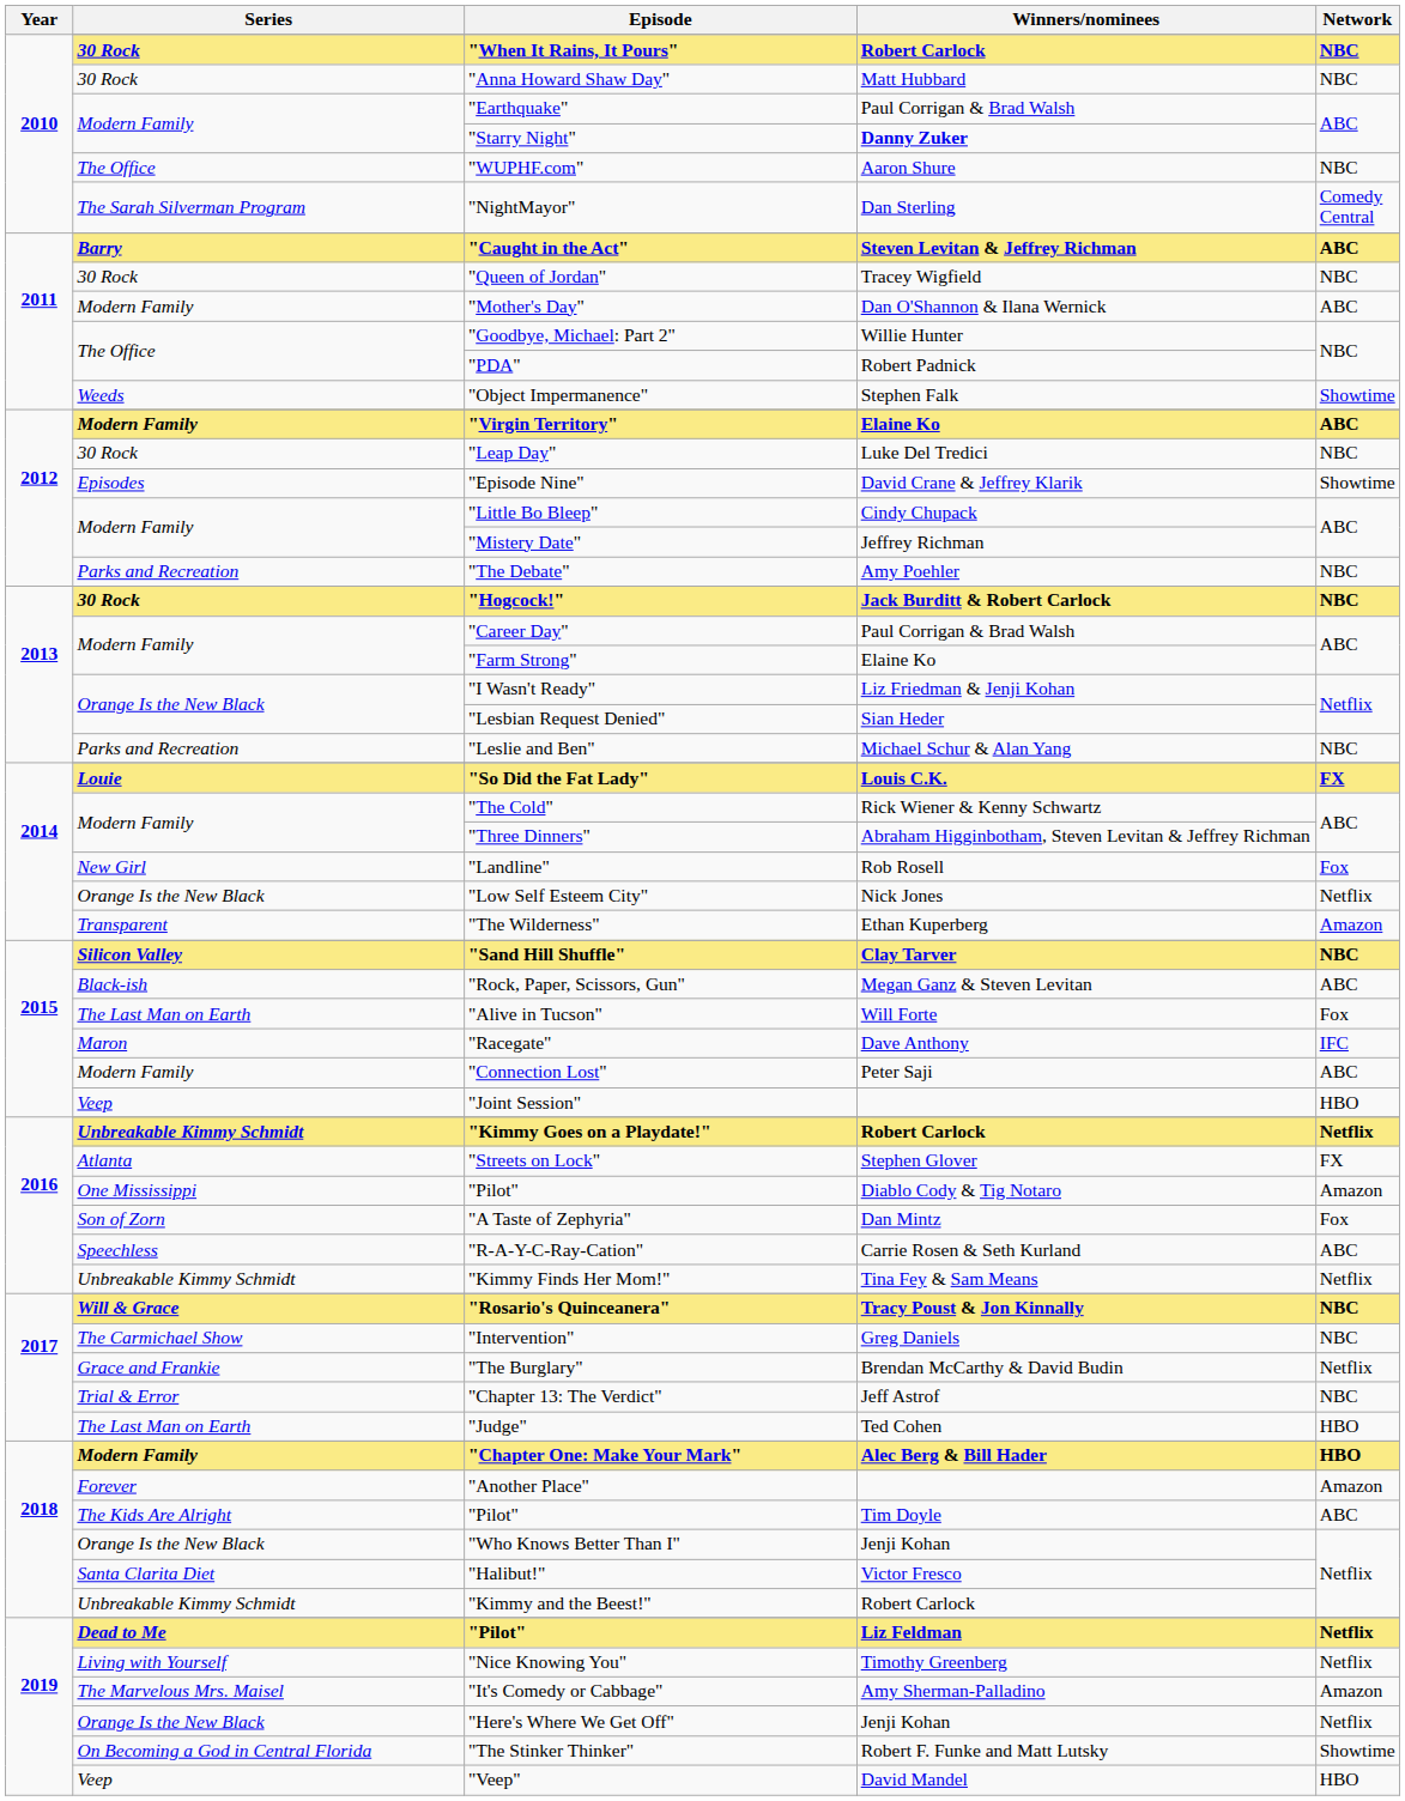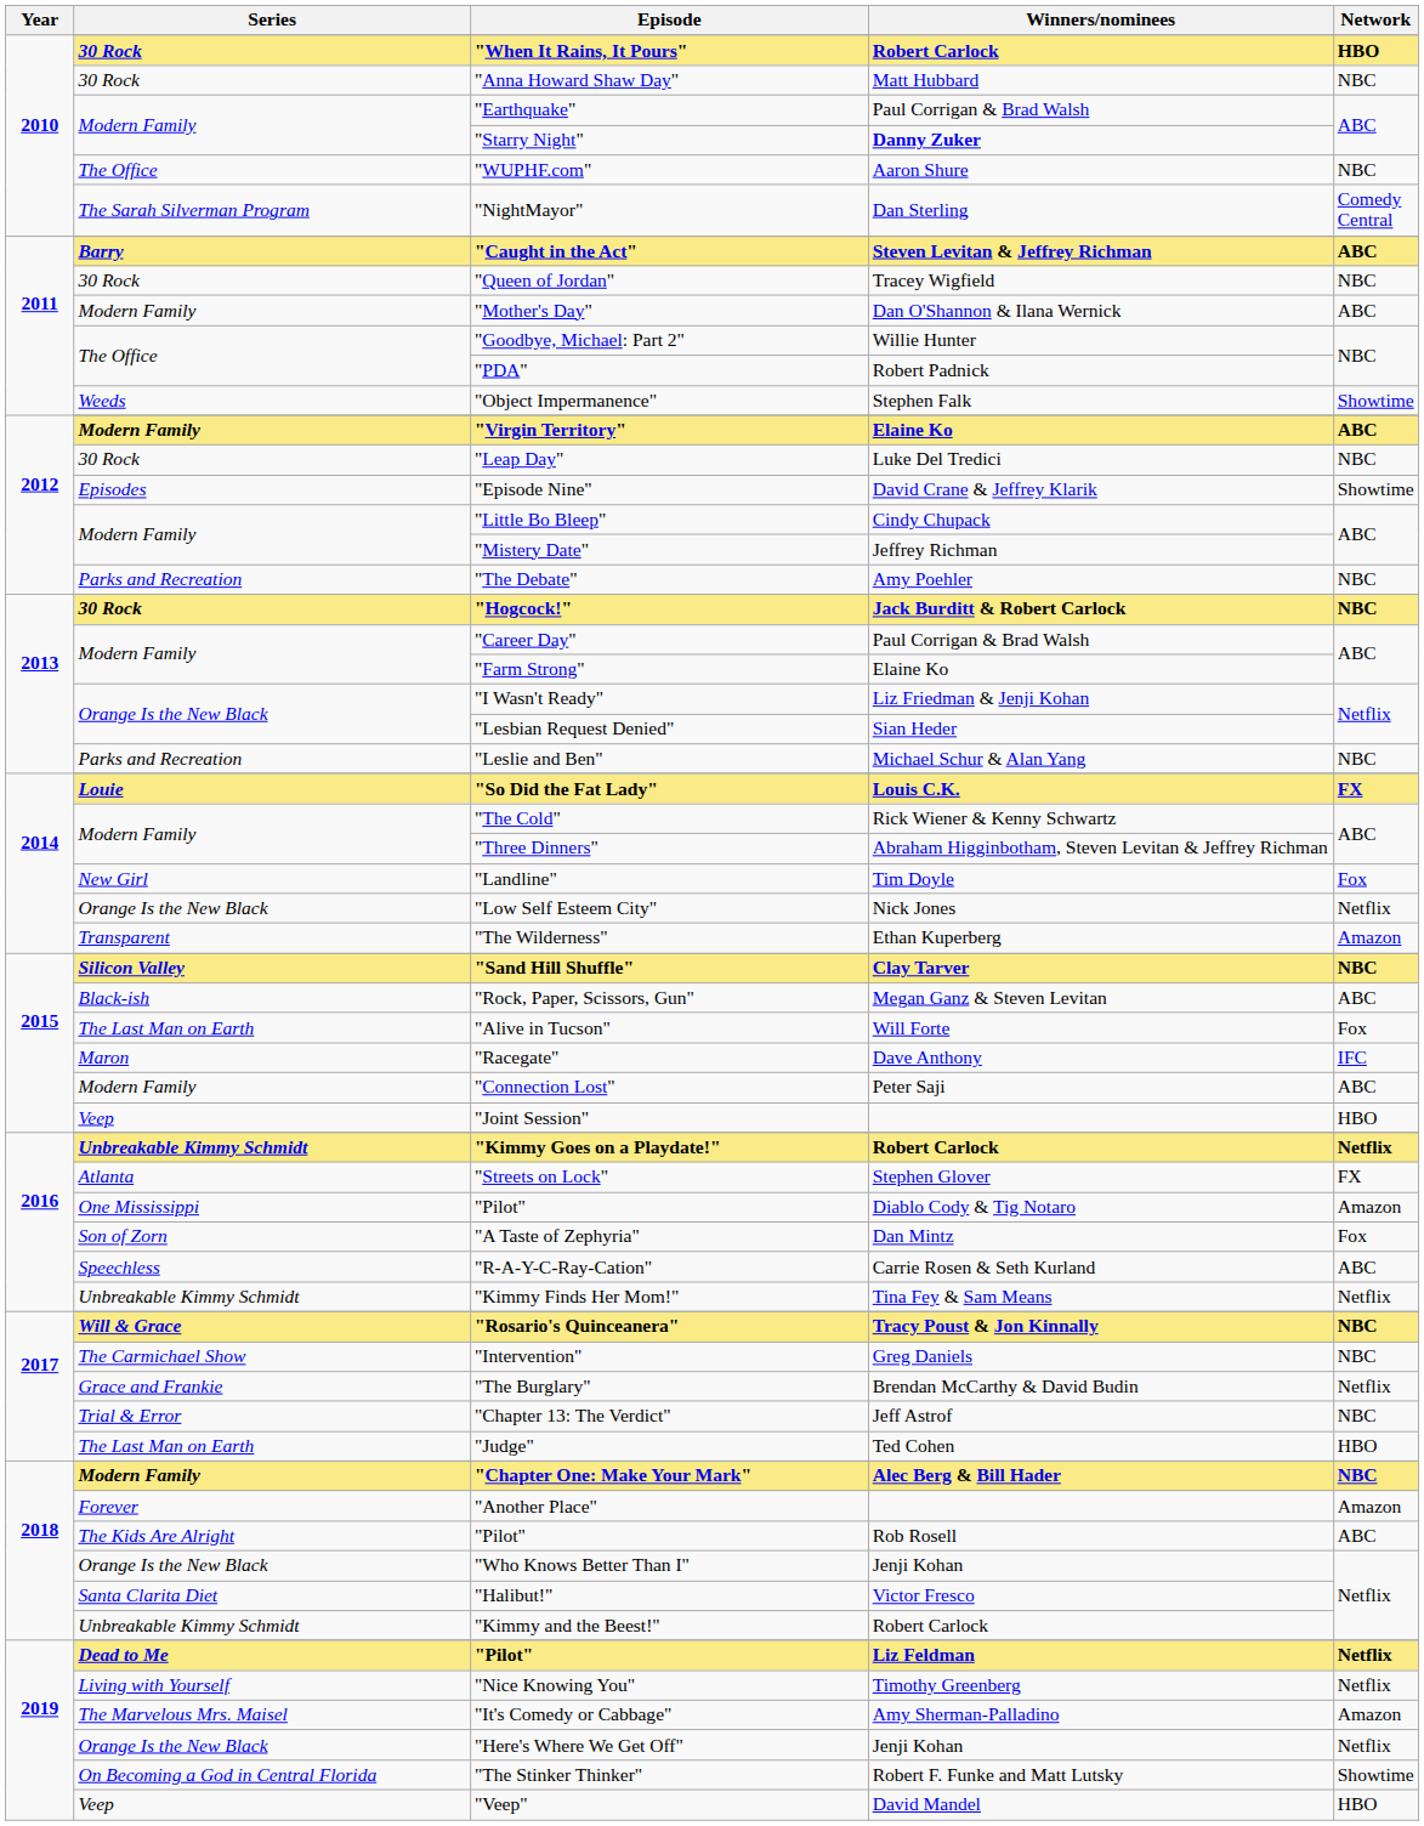"When It Rains, It Pours" | Network: NBC -> HBO
"Landline" | Winners/nominees: Rob Rosell -> Tim Doyle
"Chapter One: Make Your Mark" | Network: HBO -> NBC
2018 / "Pilot" | Winners/nominees: Tim Doyle -> Rob Rosell
